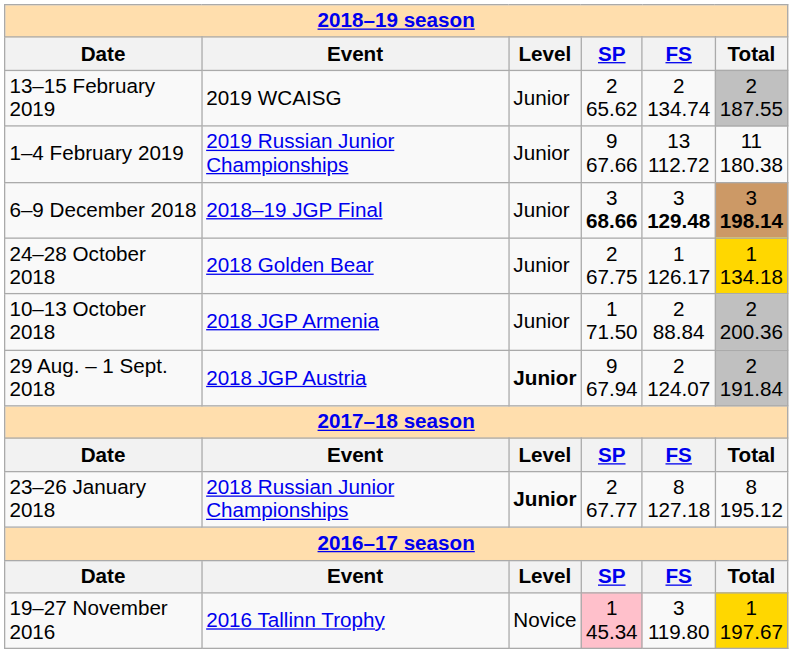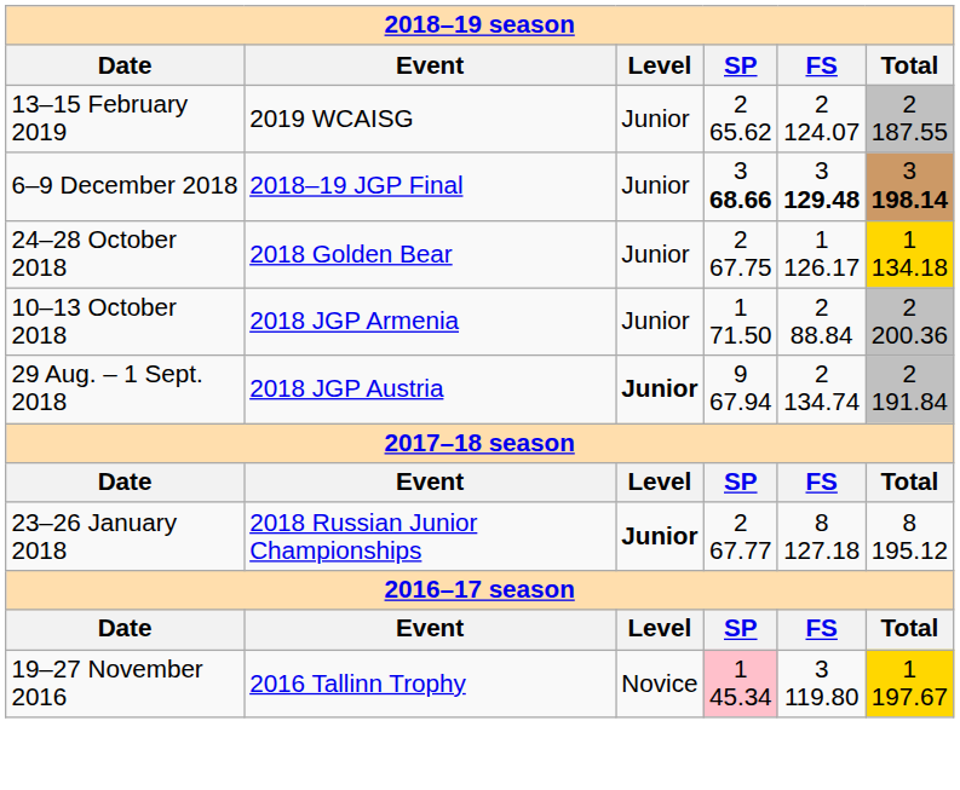13–15 February 2019 | FS: 2 134.74 -> 2 124.07
- row: 1–4 February 2019 | 2019 Russian Junior Championships | Junior | 9 67.66 | 13 112.72 | 11 180.38
29 Aug. – 1 Sept. 2018 | FS: 2 124.07 -> 2 134.74
